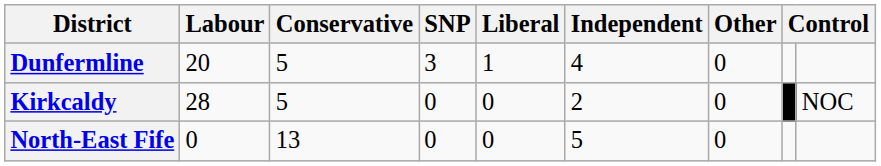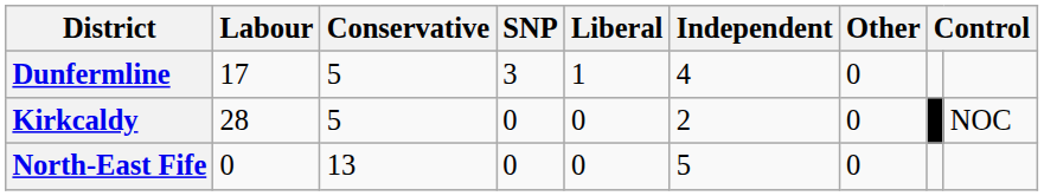Dunfermline | Labour: 20 -> 17
